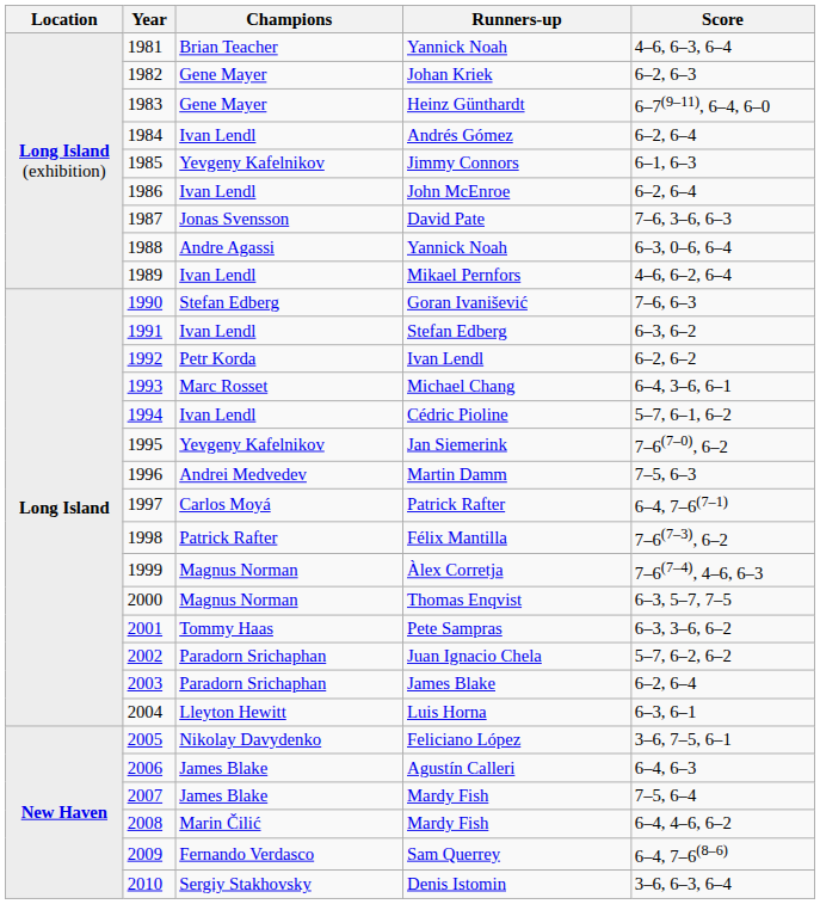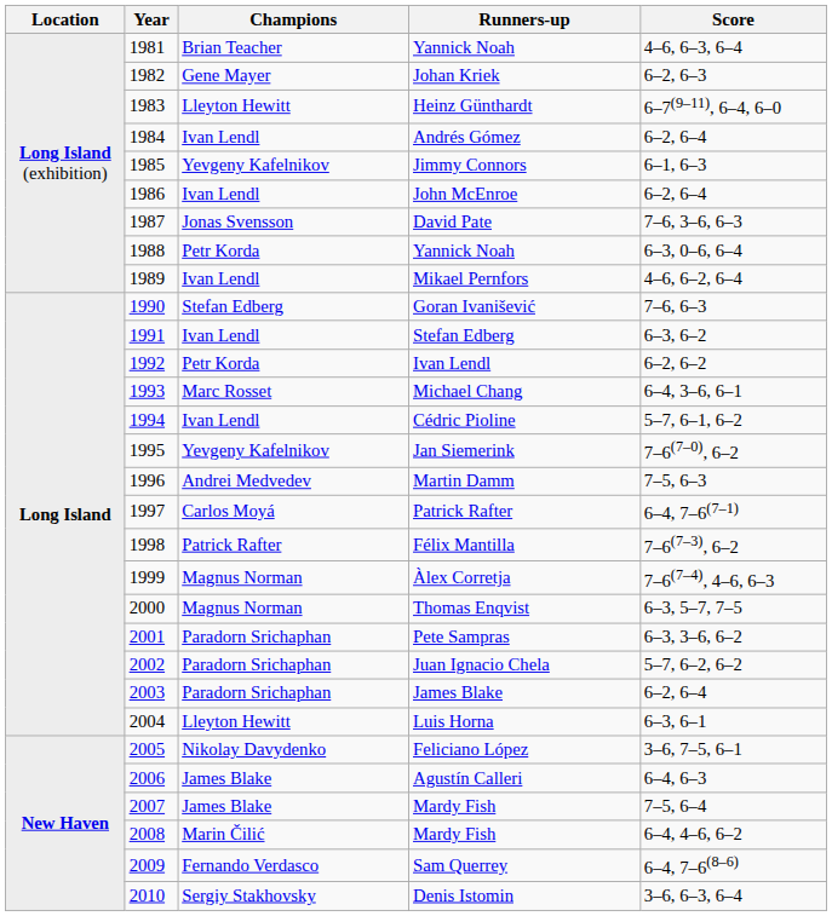Heinz Günthardt | Champions: Gene Mayer -> Lleyton Hewitt
1988 / Yannick Noah | Champions: Andre Agassi -> Petr Korda
Pete Sampras | Champions: Tommy Haas -> Paradorn Srichaphan
